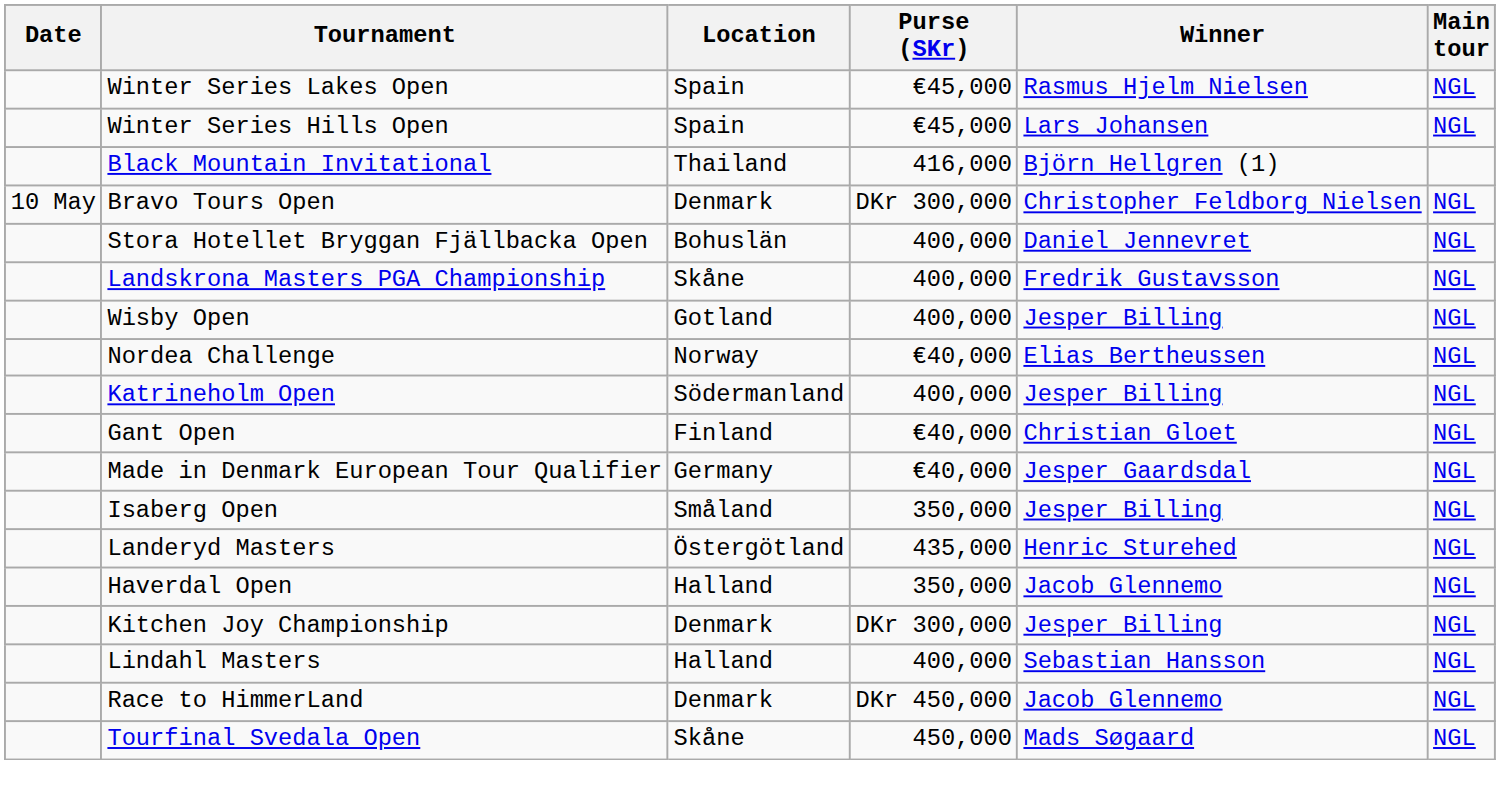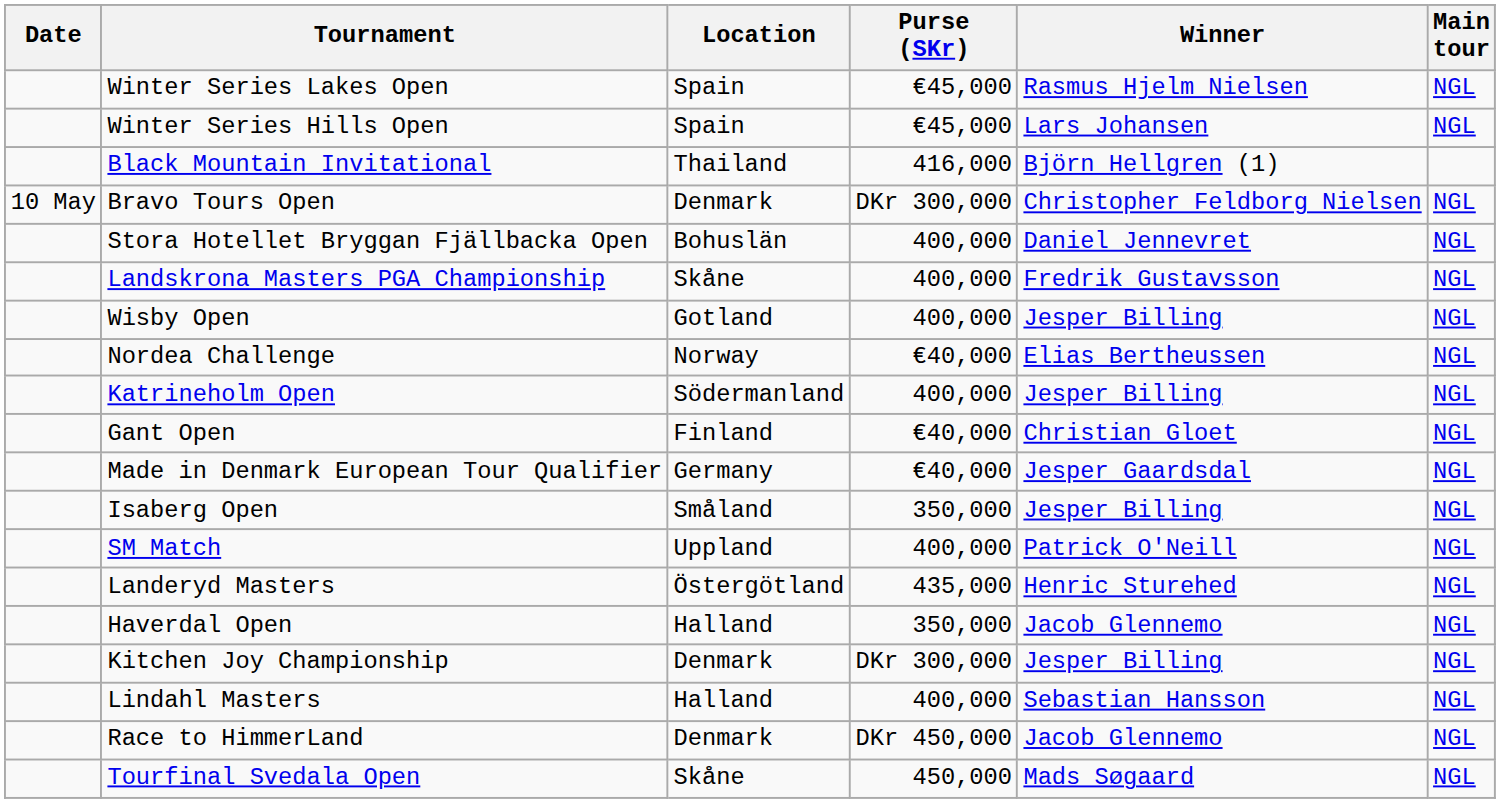+ row: SM Match | Uppland | 400,000 | Patrick O'Neill | NGL
